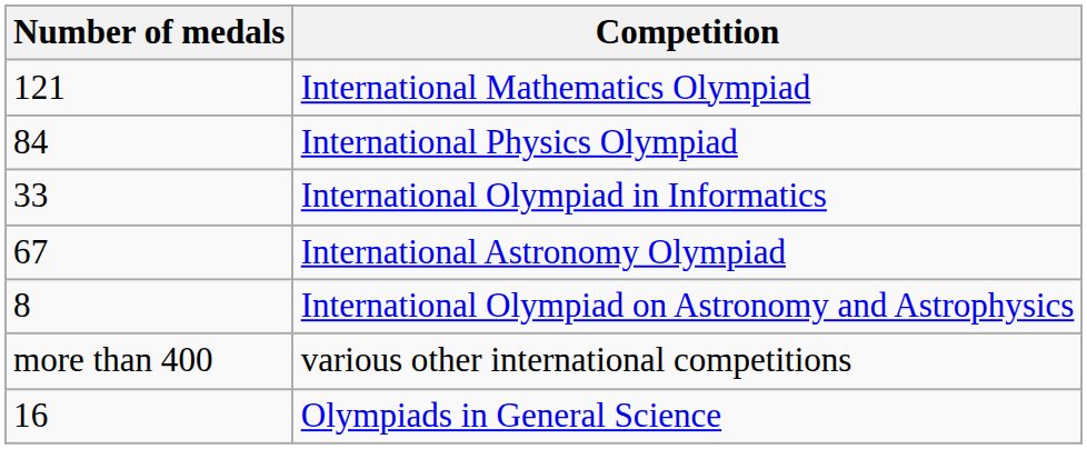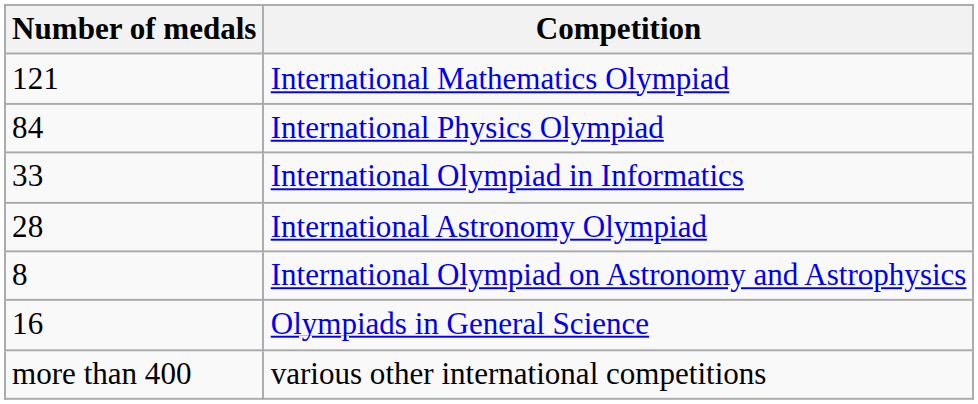International Astronomy Olympiad | Number of medals: 67 -> 28
rows swapped: Olympiads in General Science <-> various other international competitions
